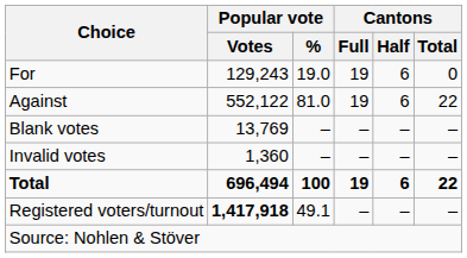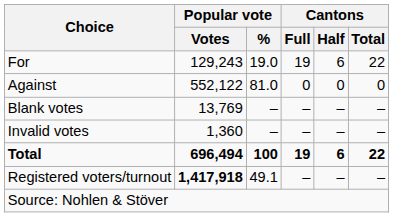For | Cantons / Total: 0 -> 22
Against | Cantons / Full: 19 -> 0
Against | Cantons / Half: 6 -> 0
Against | Cantons / Total: 22 -> 0
